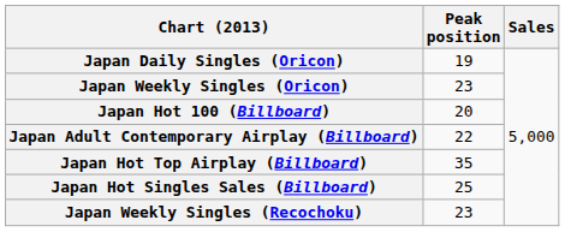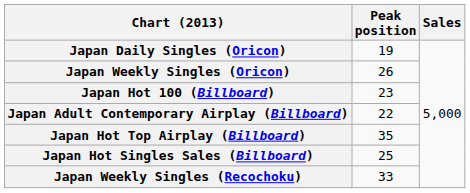Japan Weekly Singles (Oricon) | Peak position: 23 -> 26
Japan Hot 100 (Billboard) | Peak position: 20 -> 23
Japan Weekly Singles (Recochoku) | Peak position: 23 -> 33
